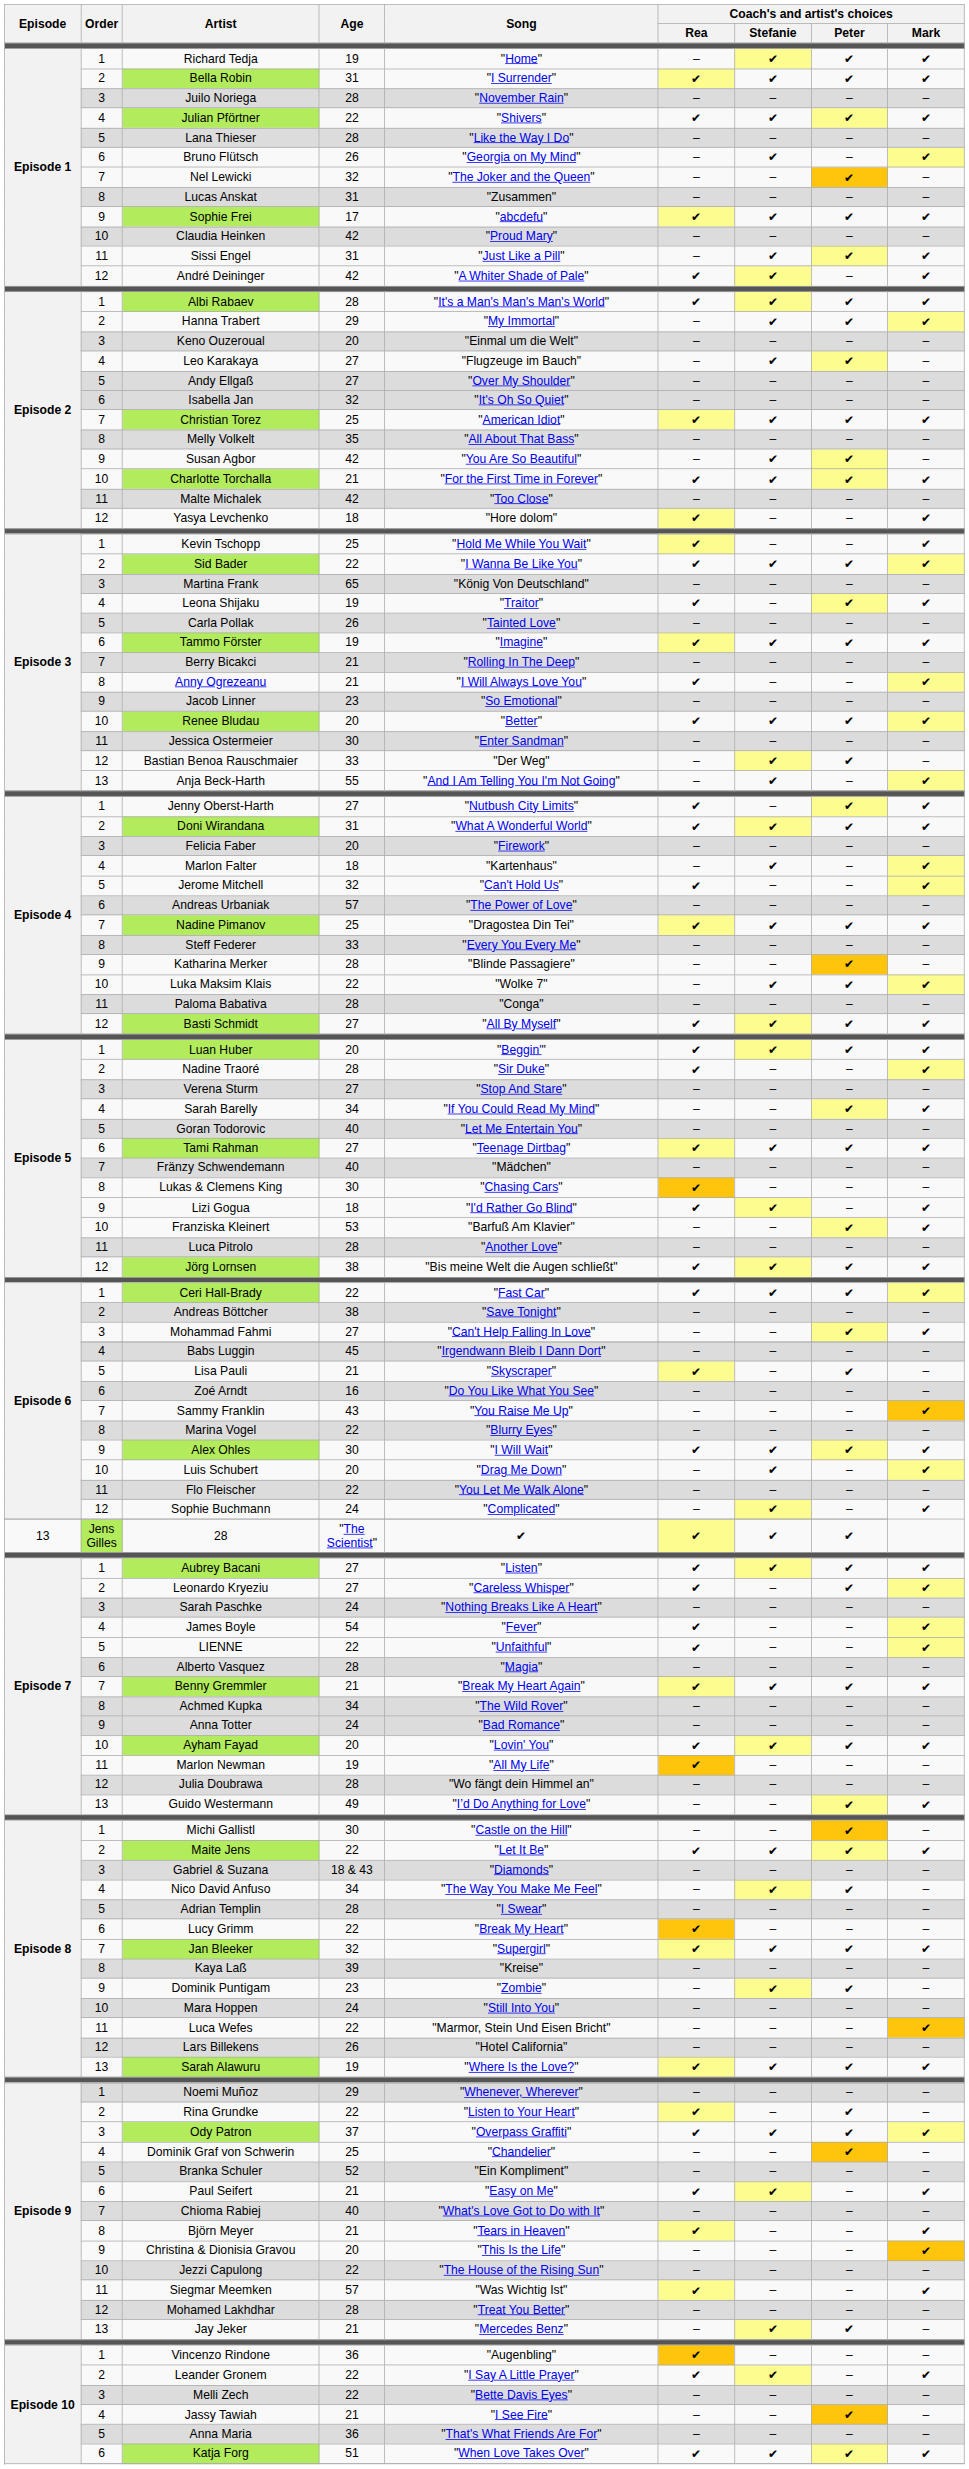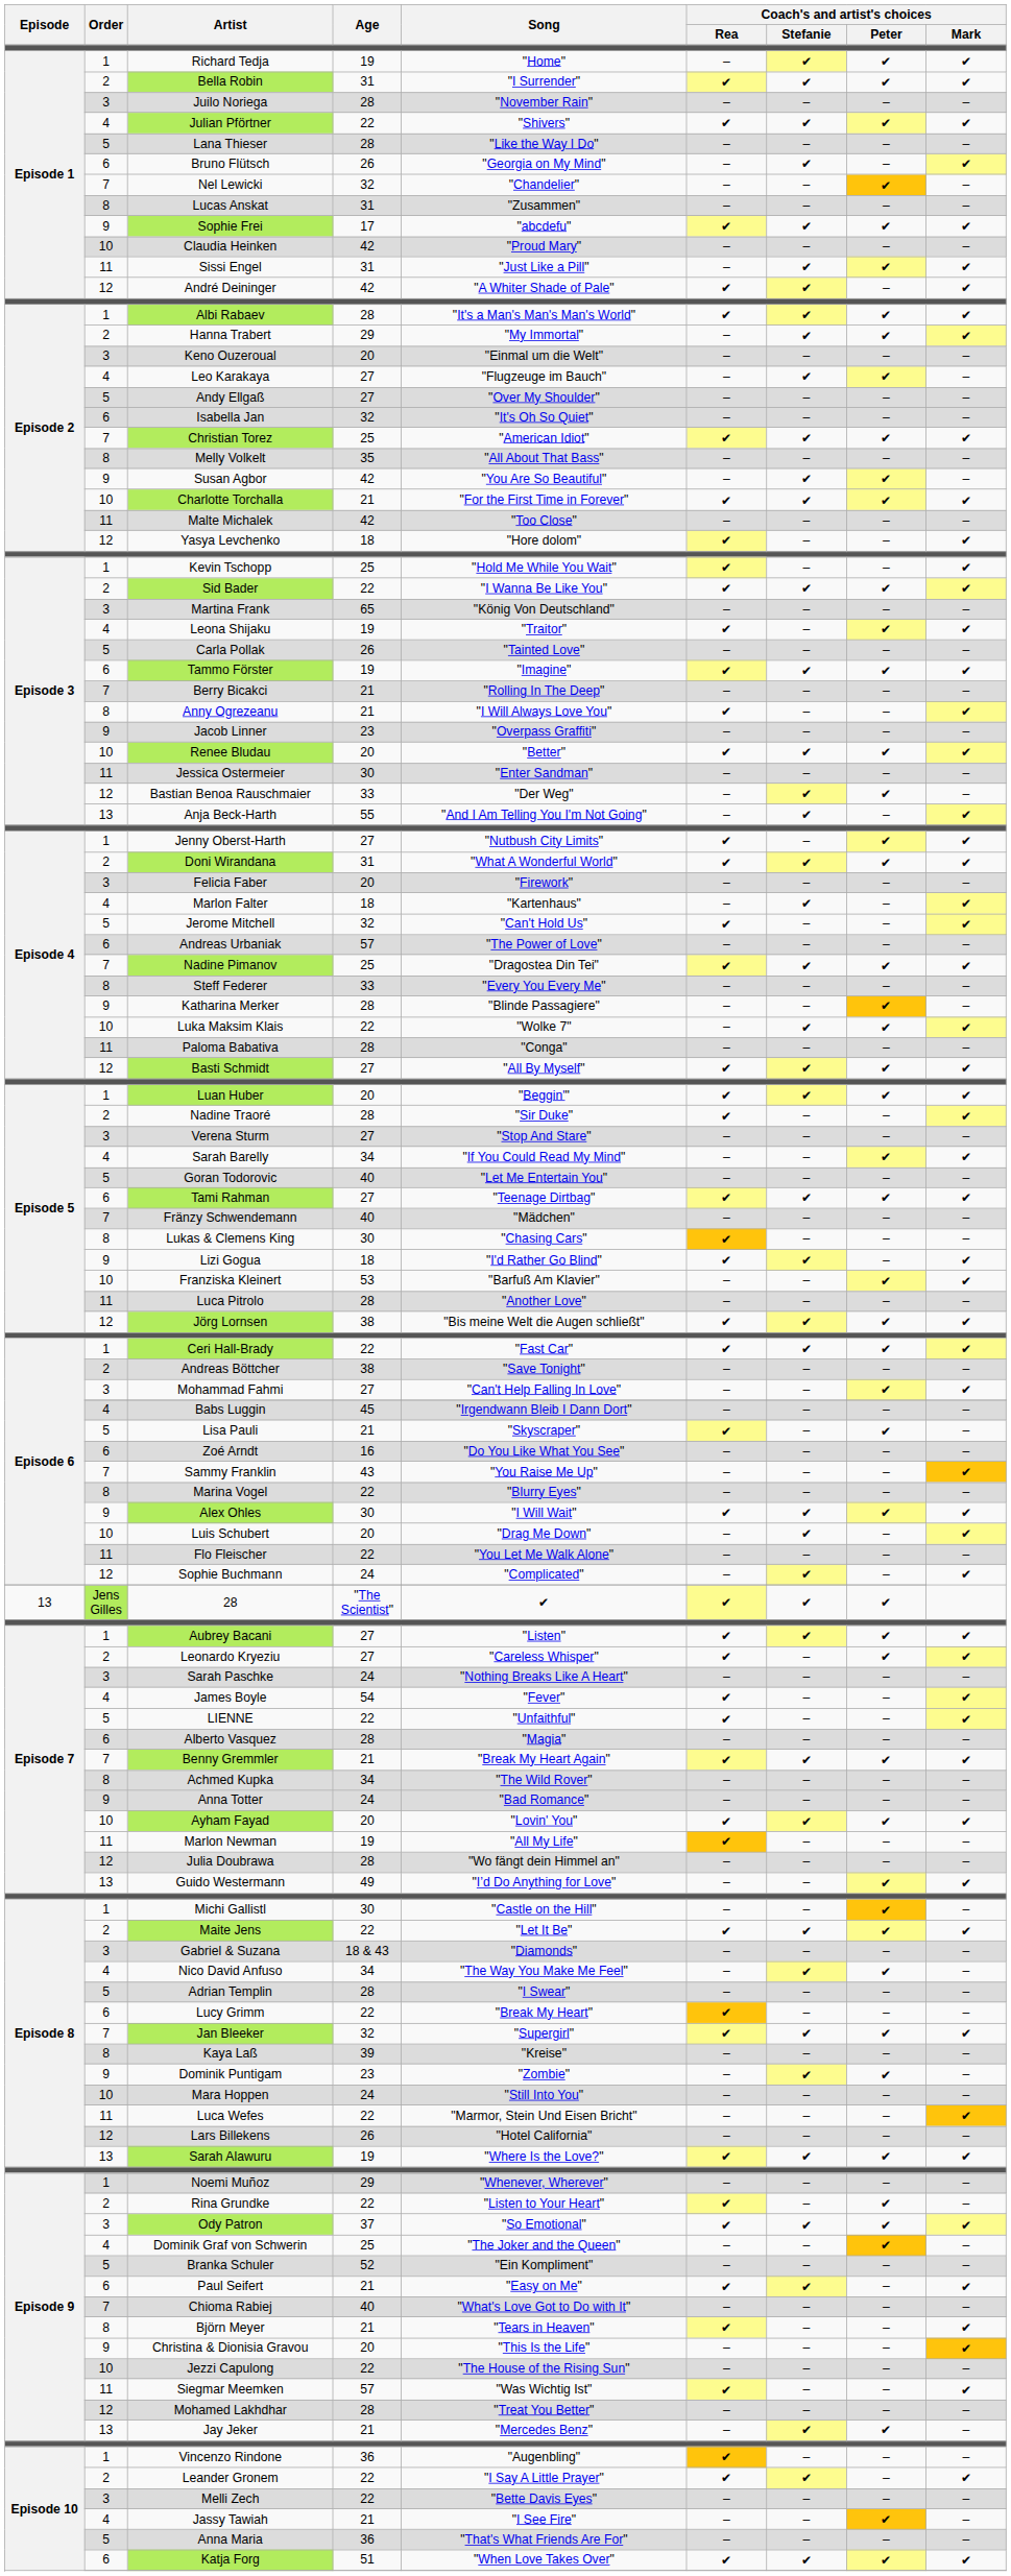Nel Lewicki | Song: "The Joker and the Queen" -> "Chandelier"
Jacob Linner | Song: "So Emotional" -> "Overpass Graffiti"
Ody Patron | Song: "Overpass Graffiti" -> "So Emotional"
Dominik Graf von Schwerin | Song: "Chandelier" -> "The Joker and the Queen"
